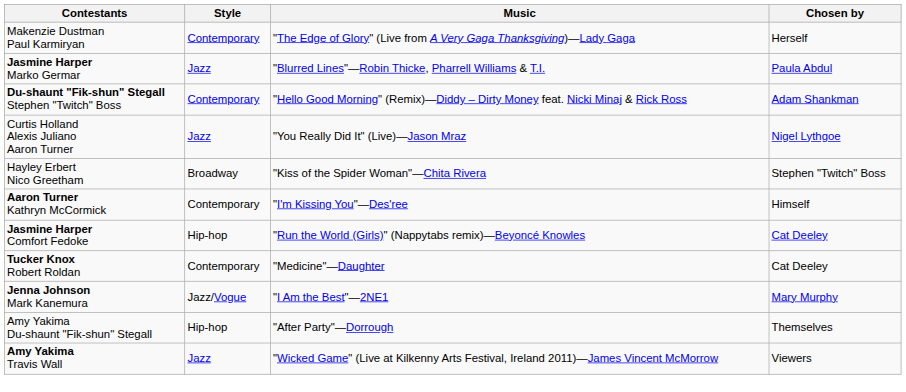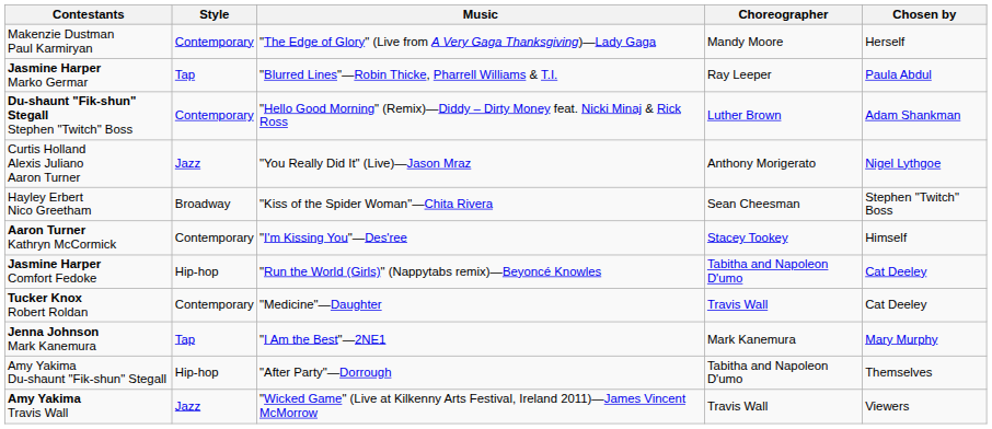+ column: Choreographer | Mandy Moore | Ray Leeper | Luther Brown | Anthony Morigerato | Sean Cheesman | Stacey Tookey | Tabitha and Napoleon D'umo | Travis Wall | Mark Kanemura | Tabitha and Napoleon D'umo | Travis Wall
Jasmine Harper Marko Germar | Style: Jazz -> Tap
Jenna Johnson Mark Kanemura | Style: Jazz/Vogue -> Tap
